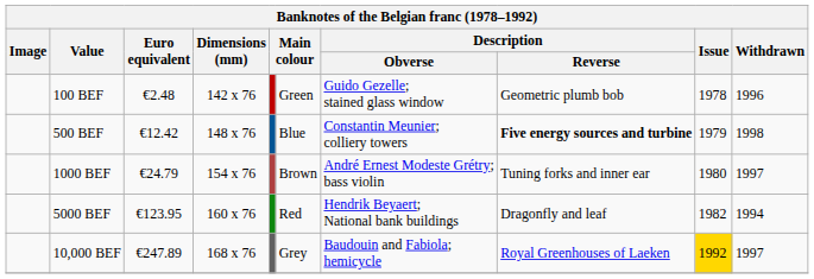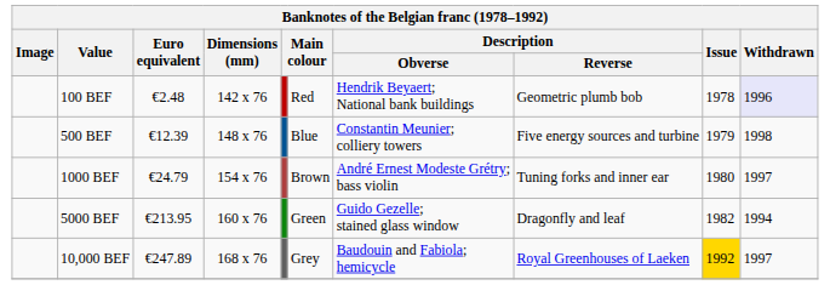100 BEF | column 6: Green -> Red
100 BEF | Description / Obverse: Guido Gezelle; stained glass window -> Hendrik Beyaert; National bank buildings
100 BEF | Withdrawn: no background -> lavender background
500 BEF | Euro equivalent: €12.42 -> €12.39
500 BEF | Description / Reverse: bold -> normal
5000 BEF | Euro equivalent: €123.95 -> €213.95
5000 BEF | column 6: Red -> Green
5000 BEF | Description / Obverse: Hendrik Beyaert; National bank buildings -> Guido Gezelle; stained glass window
